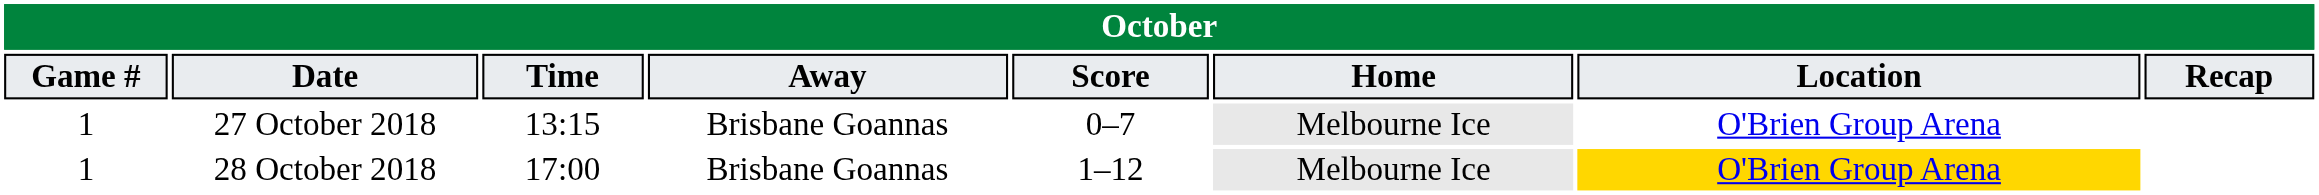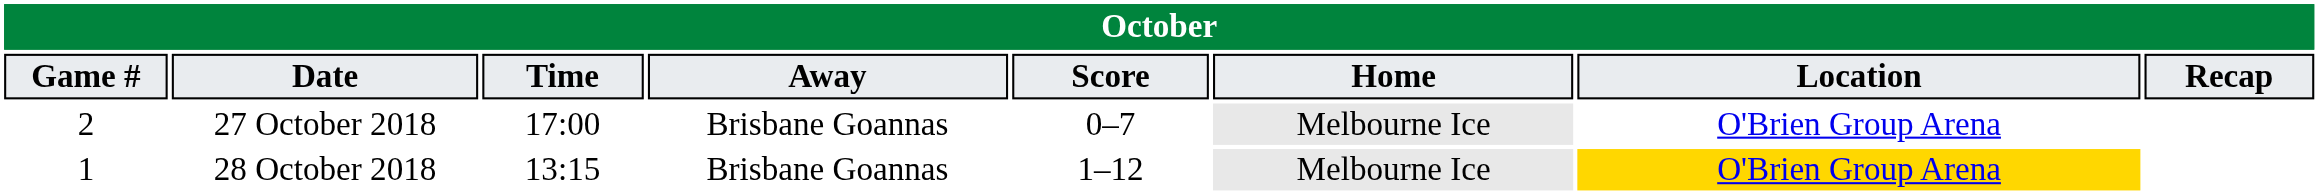27 October 2018 | Game #: 1 -> 2
27 October 2018 | Time: 13:15 -> 17:00
28 October 2018 | Time: 17:00 -> 13:15
